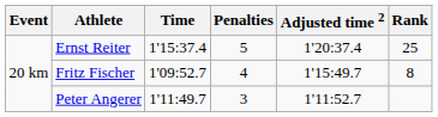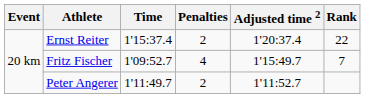Ernst Reiter | Penalties: 5 -> 2
Ernst Reiter | Rank: 25 -> 22
Fritz Fischer | Rank: 8 -> 7
Peter Angerer | Penalties: 3 -> 2
